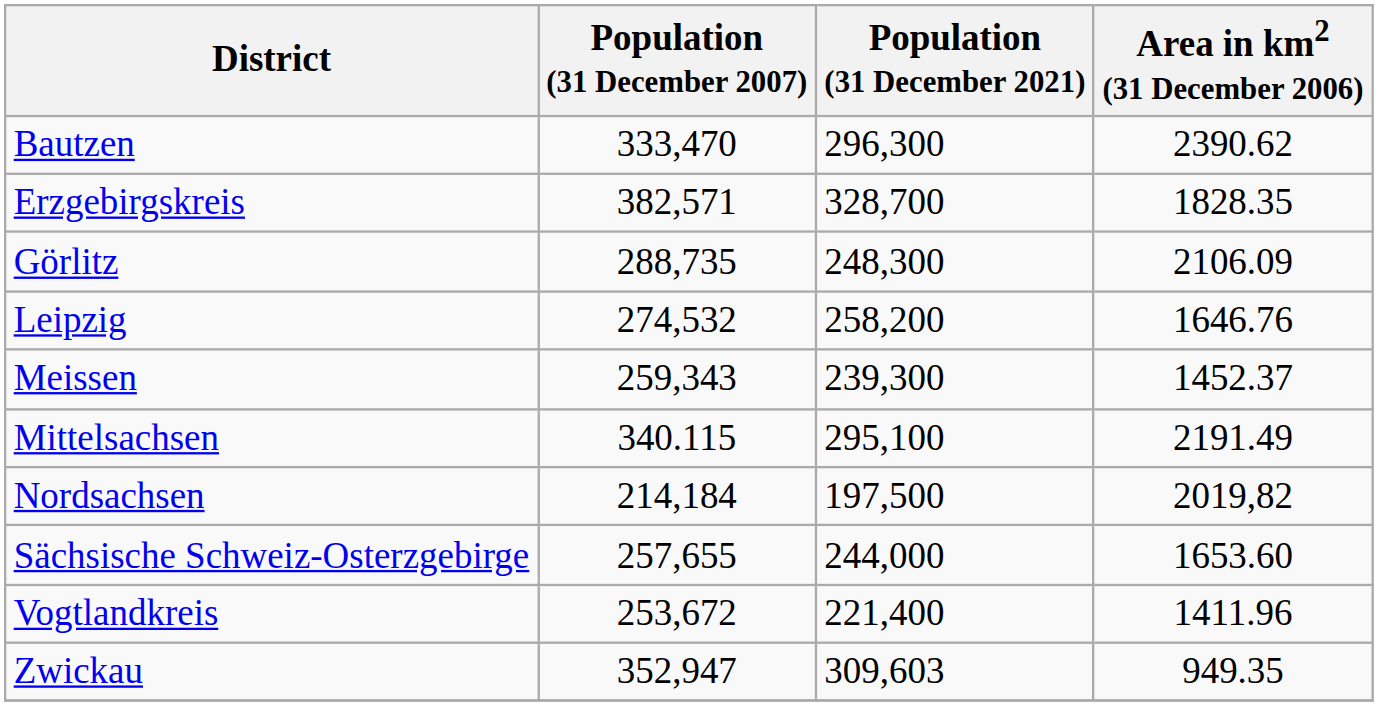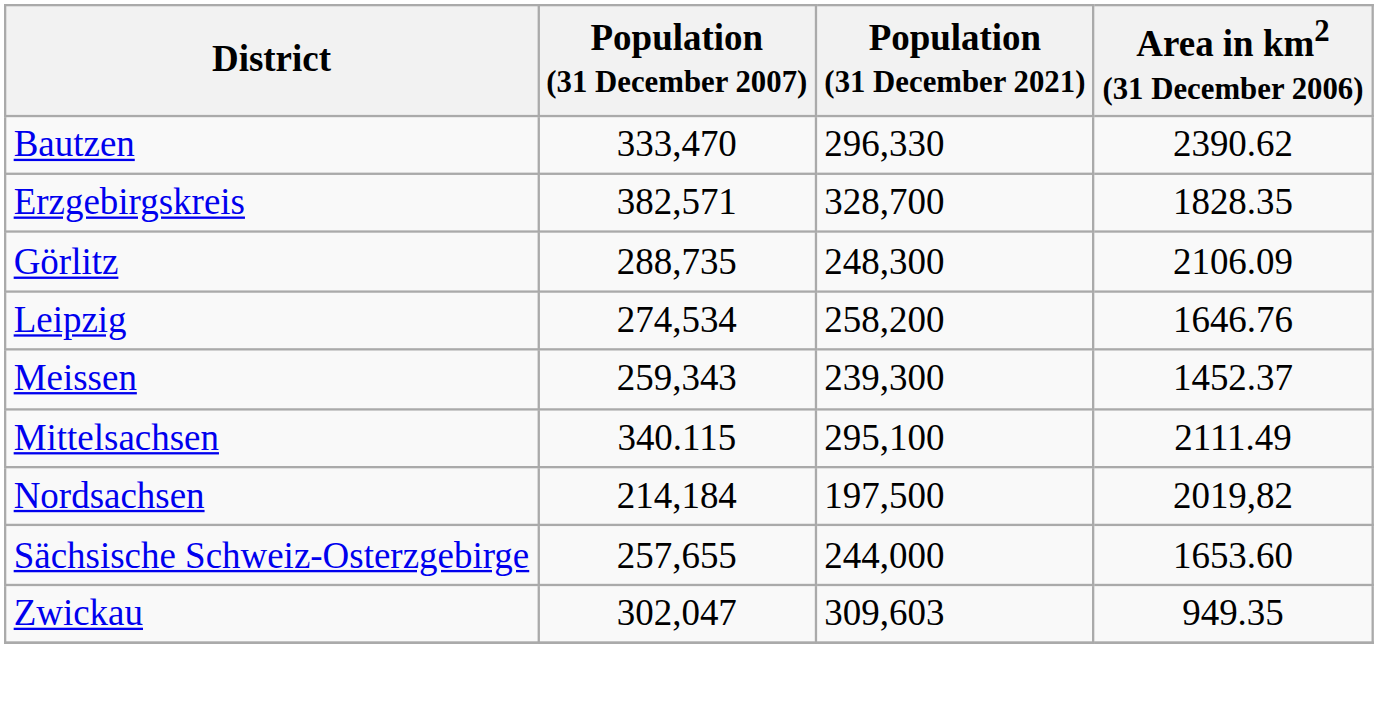Bautzen | Population (31 December 2021): 296,300 -> 296,330
Leipzig | Population (31 December 2007): 274,532 -> 274,534
Mittelsachsen | Area in km2 (31 December 2006): 2191.49 -> 2111.49
- row: Vogtlandkreis | 253,672 | 221,400 | 1411.96
Zwickau | Population (31 December 2007): 352,947 -> 302,047
